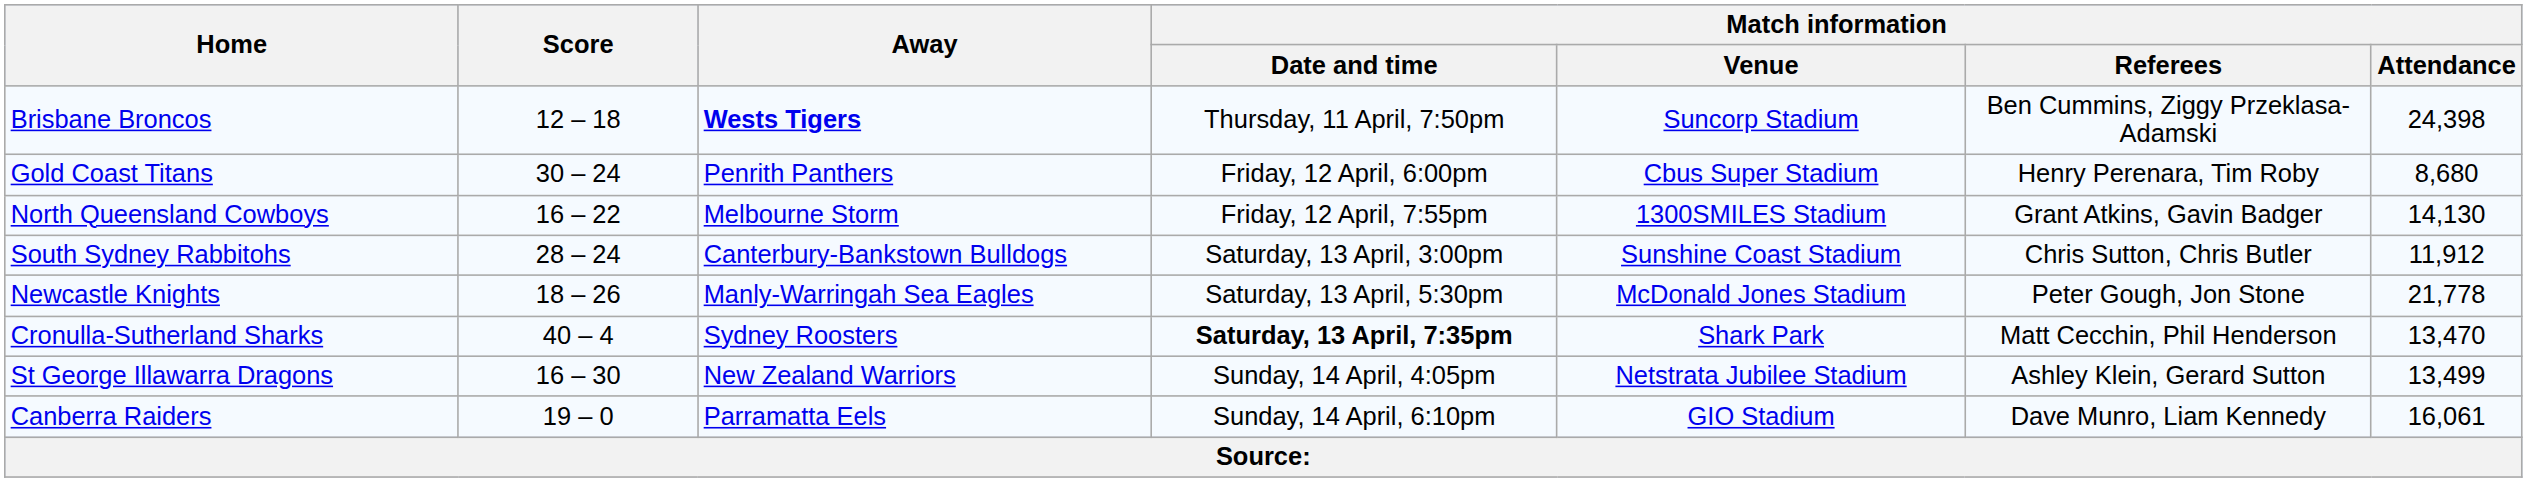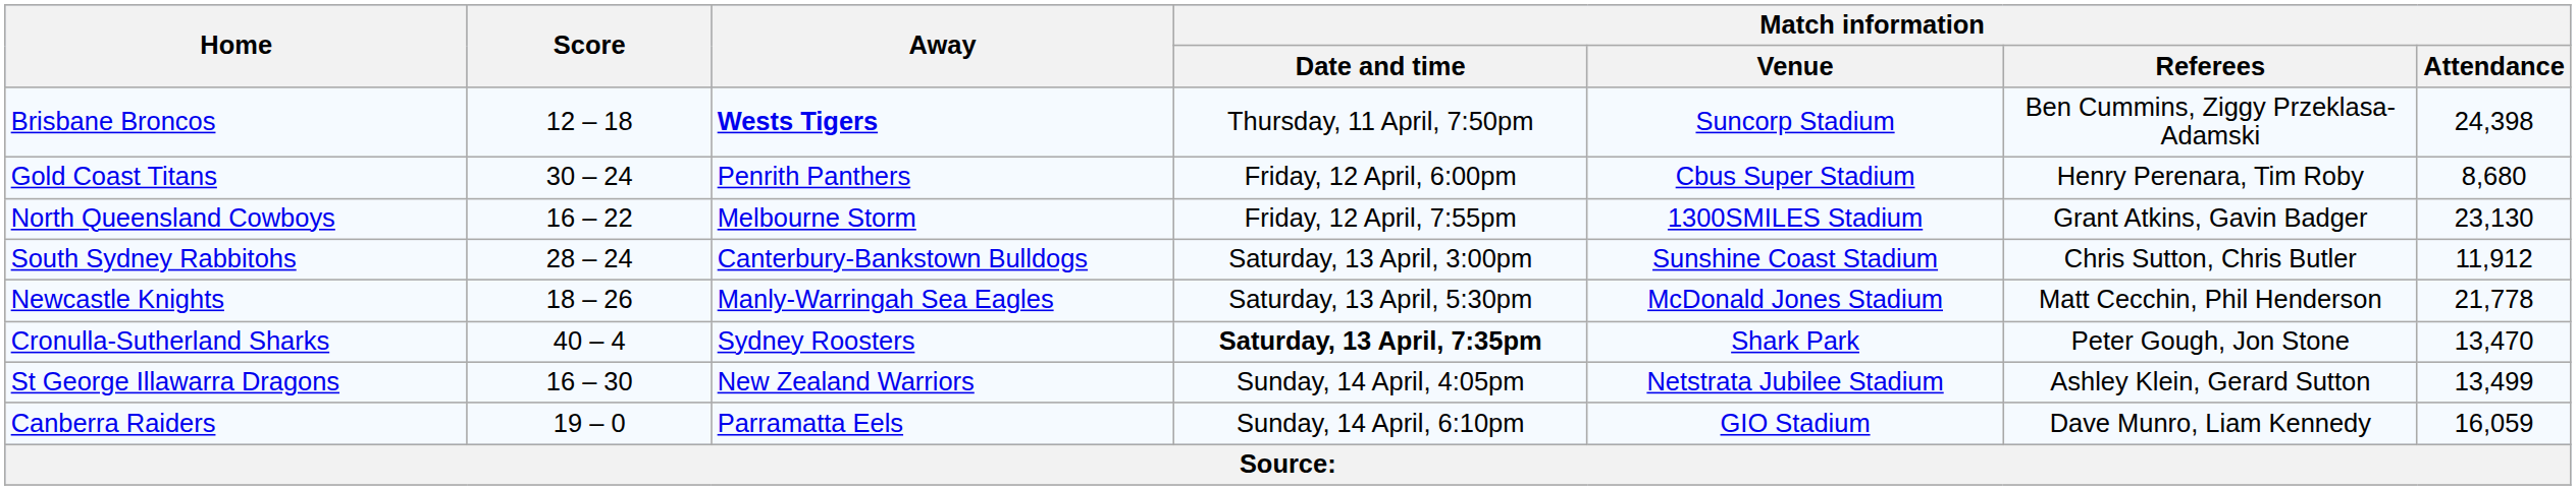North Queensland Cowboys | Match information / Attendance: 14,130 -> 23,130
Newcastle Knights | Match information / Referees: Peter Gough, Jon Stone -> Matt Cecchin, Phil Henderson
Cronulla-Sutherland Sharks | Match information / Referees: Matt Cecchin, Phil Henderson -> Peter Gough, Jon Stone
Canberra Raiders | Match information / Attendance: 16,061 -> 16,059
